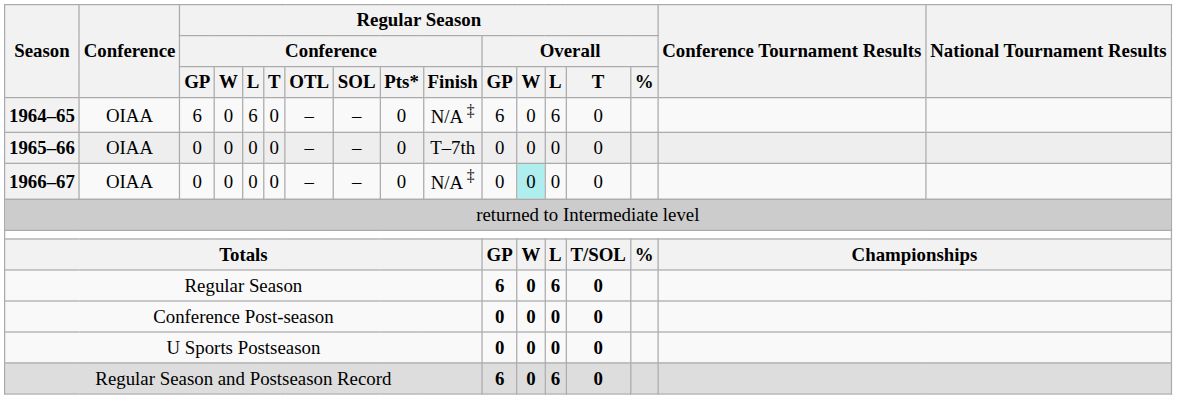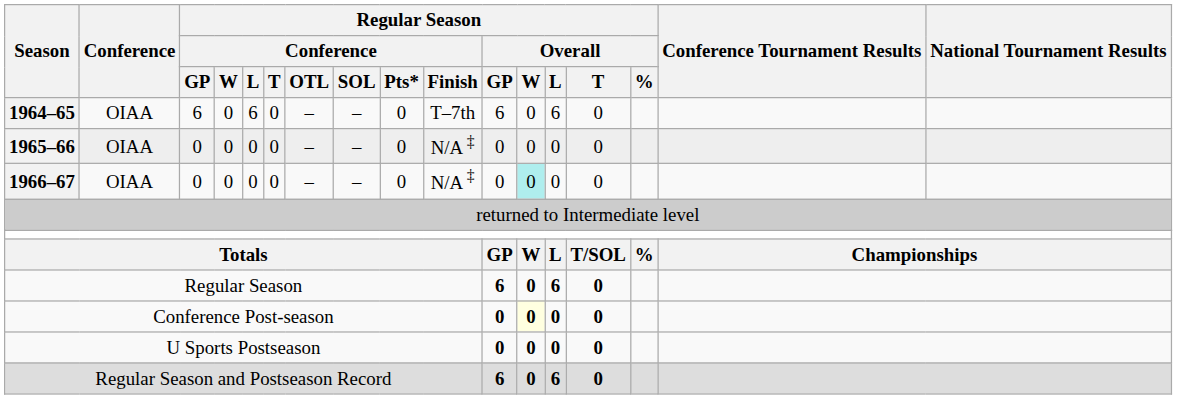1964–65 | Regular Season / Conference / Finish: N/A ‡ -> T–7th
1965–66 | Regular Season / Conference / Finish: T–7th -> N/A ‡
Conference Post-season | Regular Season / Overall / W: no background -> lightyellow background
